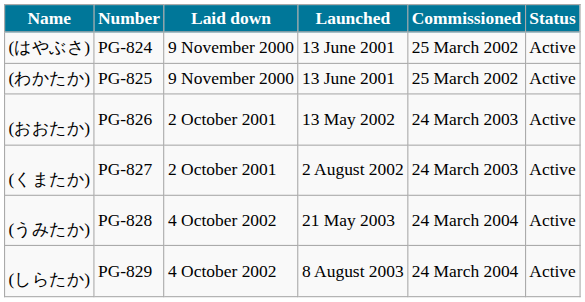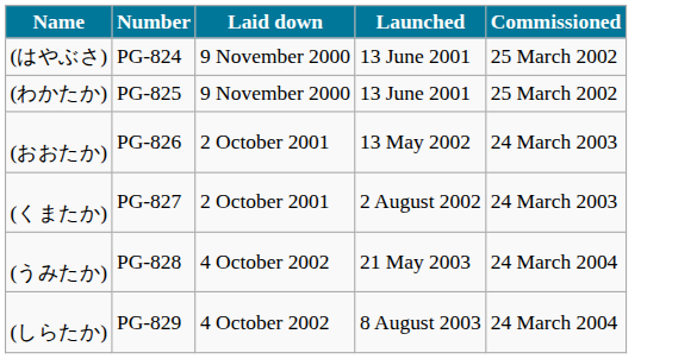- column: Status | Active | Active | Active | Active | Active | Active
